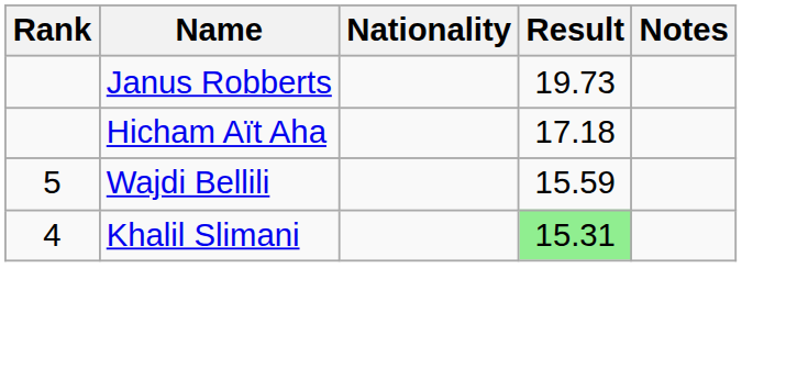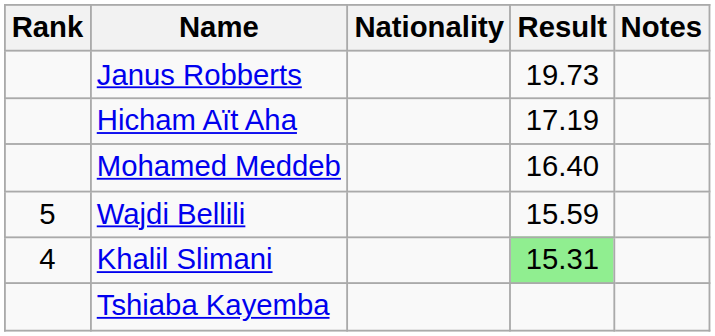Hicham Aït Aha | Result: 17.18 -> 17.19
+ row: Mohamed Meddeb | 16.40
+ row: Tshiaba Kayemba
